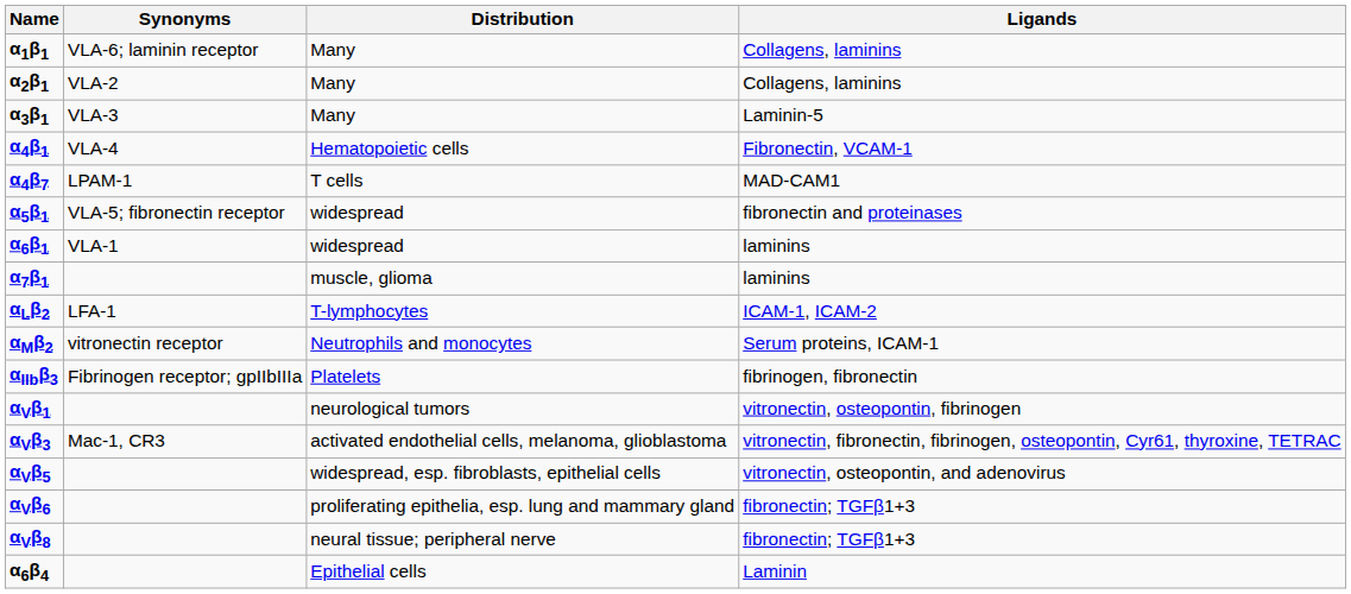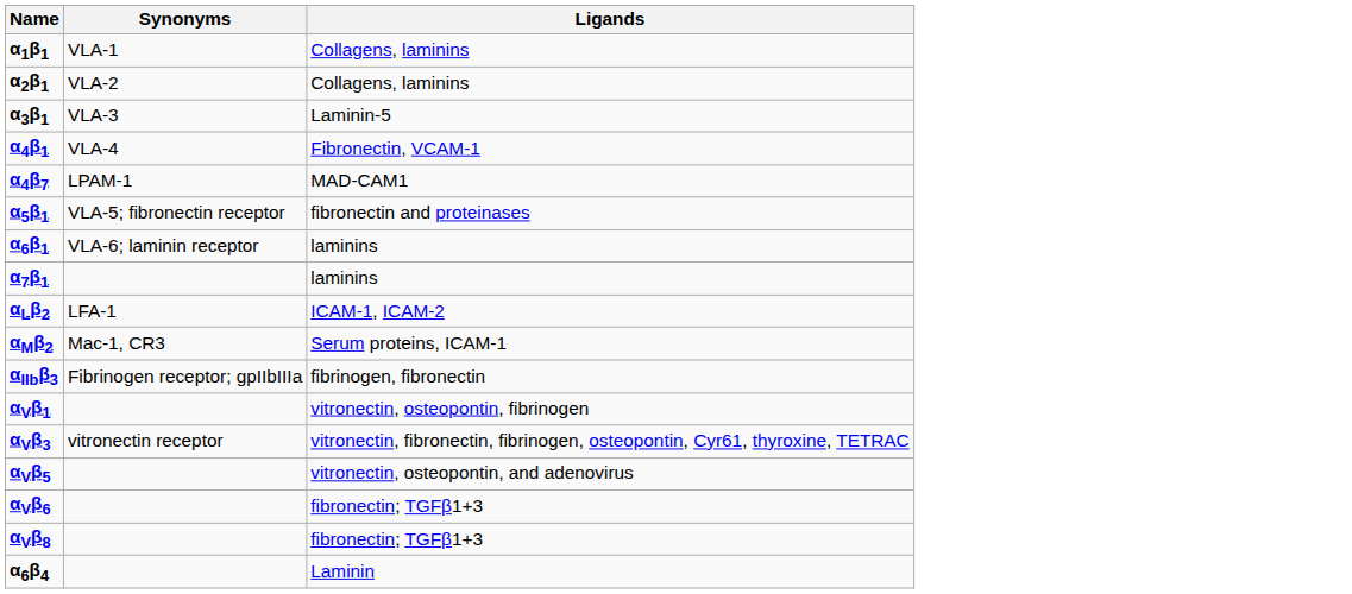- column: Distribution | Many | Many | Many | Hematopoietic cells | T cells | widespread | widespread | muscle, glioma | T-lymphocytes | Neutrophils and monocytes | Platelets | neurological tumors | activated endothelial cells, melanoma, glioblastoma | widespread, esp. fibroblasts, epithelial cells | proliferating epithelia, esp. lung and mammary gland | neural tissue; peripheral nerve | Epithelial cells
α1β1 | Synonyms: VLA-6; laminin receptor -> VLA-1
α6β1 | Synonyms: VLA-1 -> VLA-6; laminin receptor
αMβ2 | Synonyms: vitronectin receptor -> Mac-1, CR3
αVβ3 | Synonyms: Mac-1, CR3 -> vitronectin receptor
